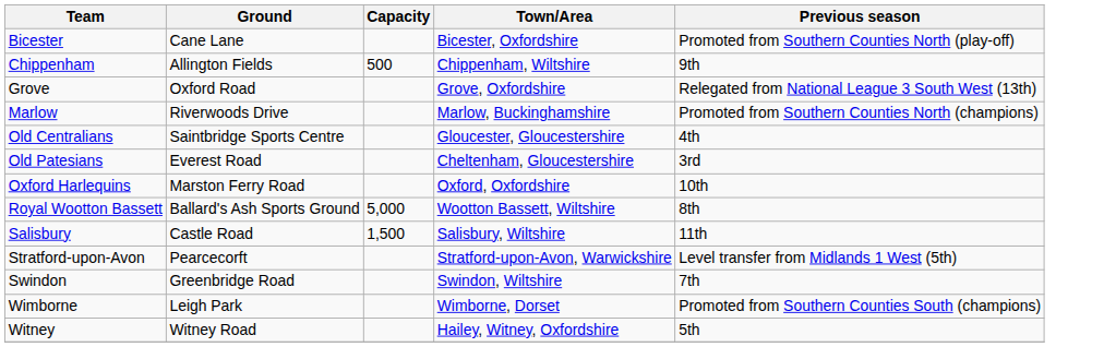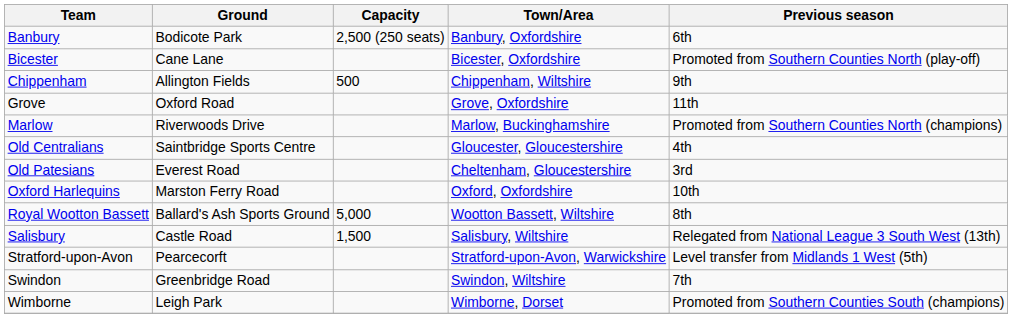+ row: Banbury | Bodicote Park | 2,500 (250 seats) | Banbury, Oxfordshire | 6th
Grove | Previous season: Relegated from National League 3 South West (13th) -> 11th
Salisbury | Previous season: 11th -> Relegated from National League 3 South West (13th)
- row: Witney | Witney Road | Hailey, Witney, Oxfordshire | 5th
